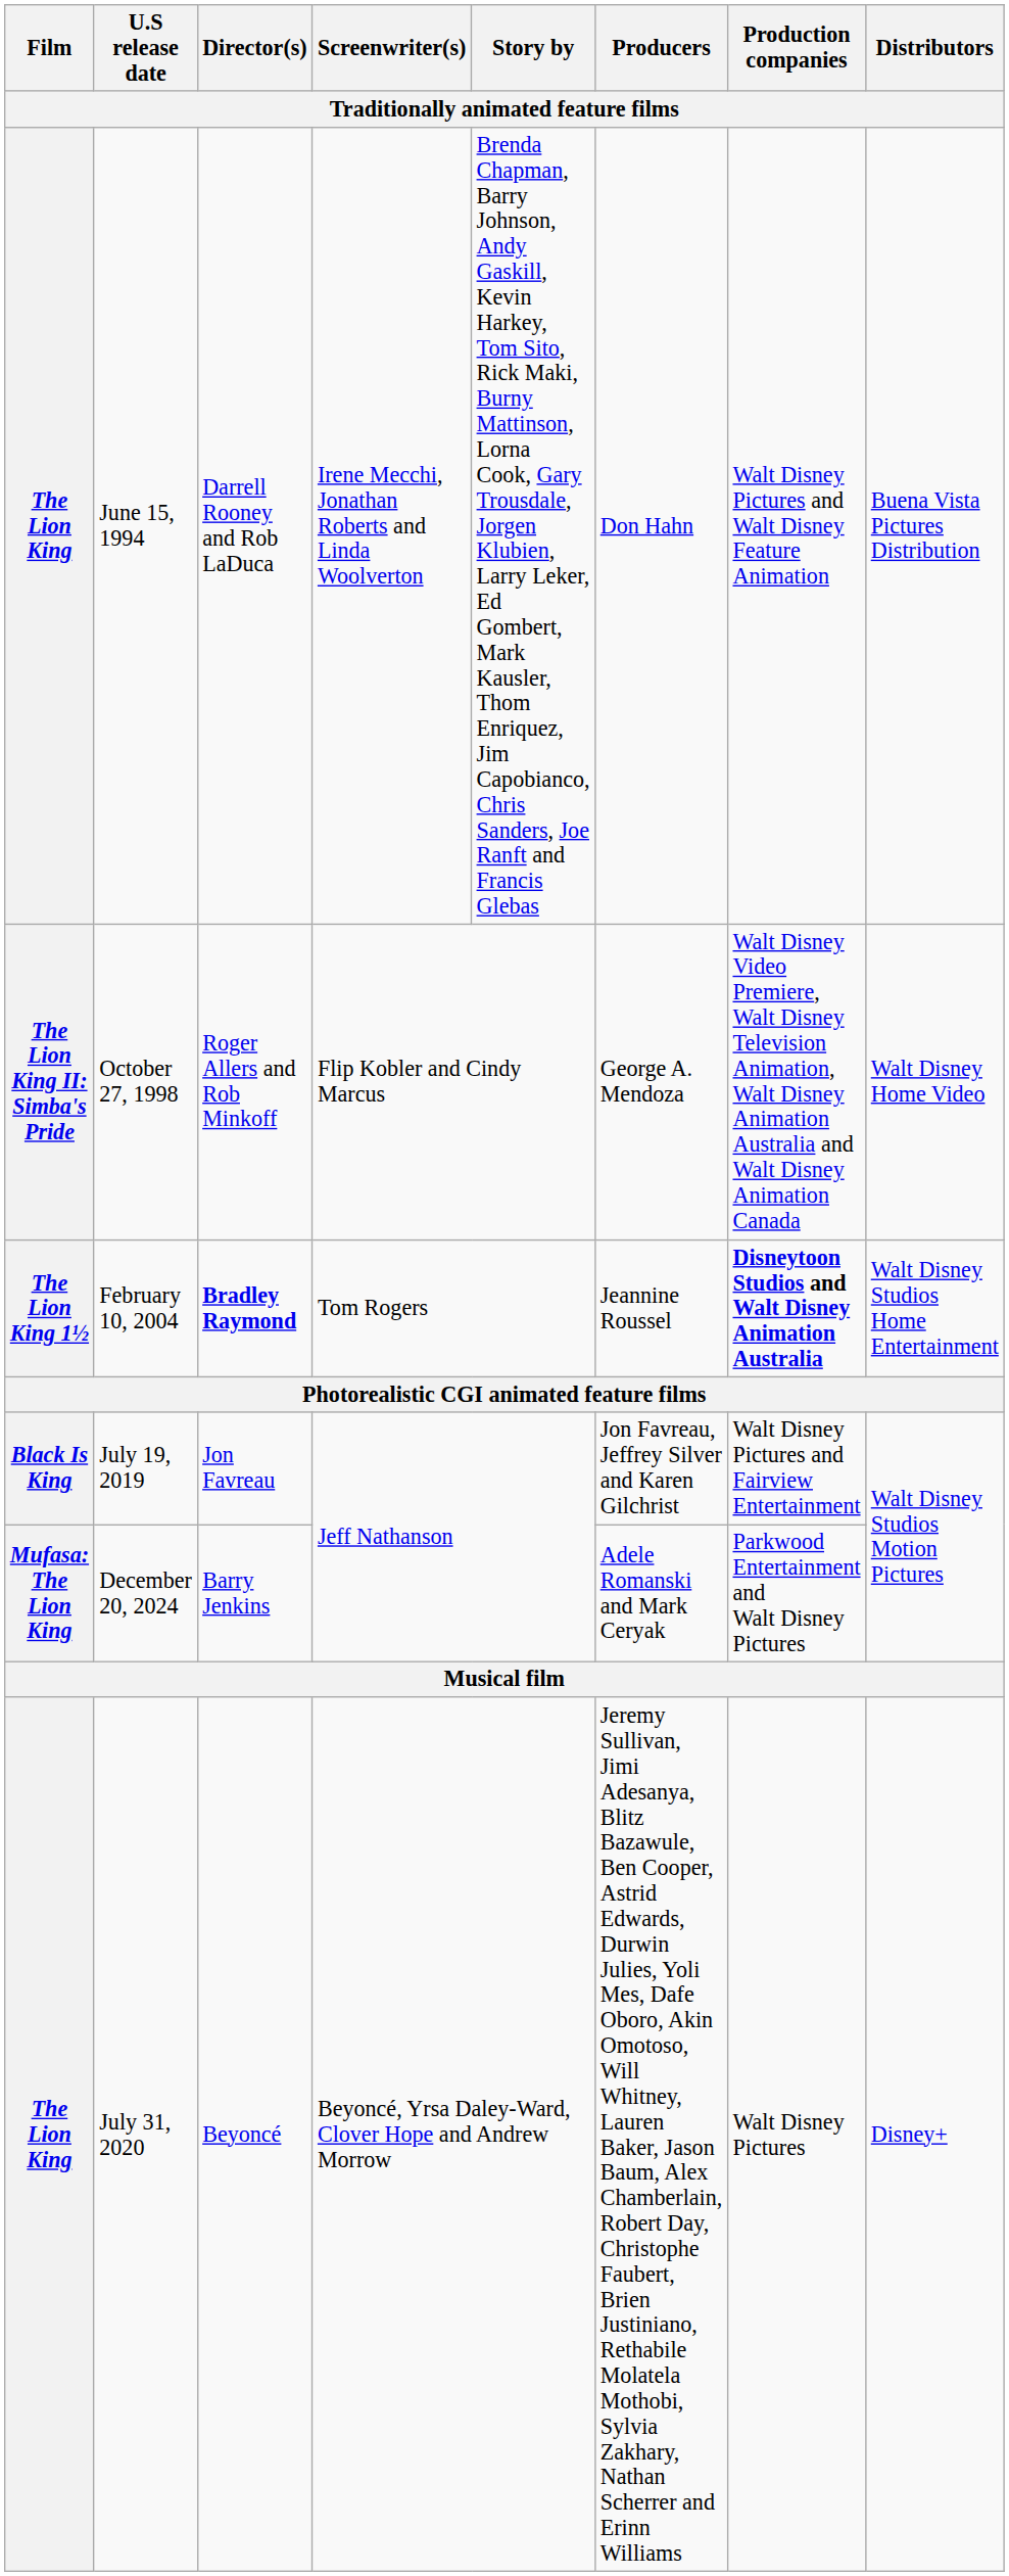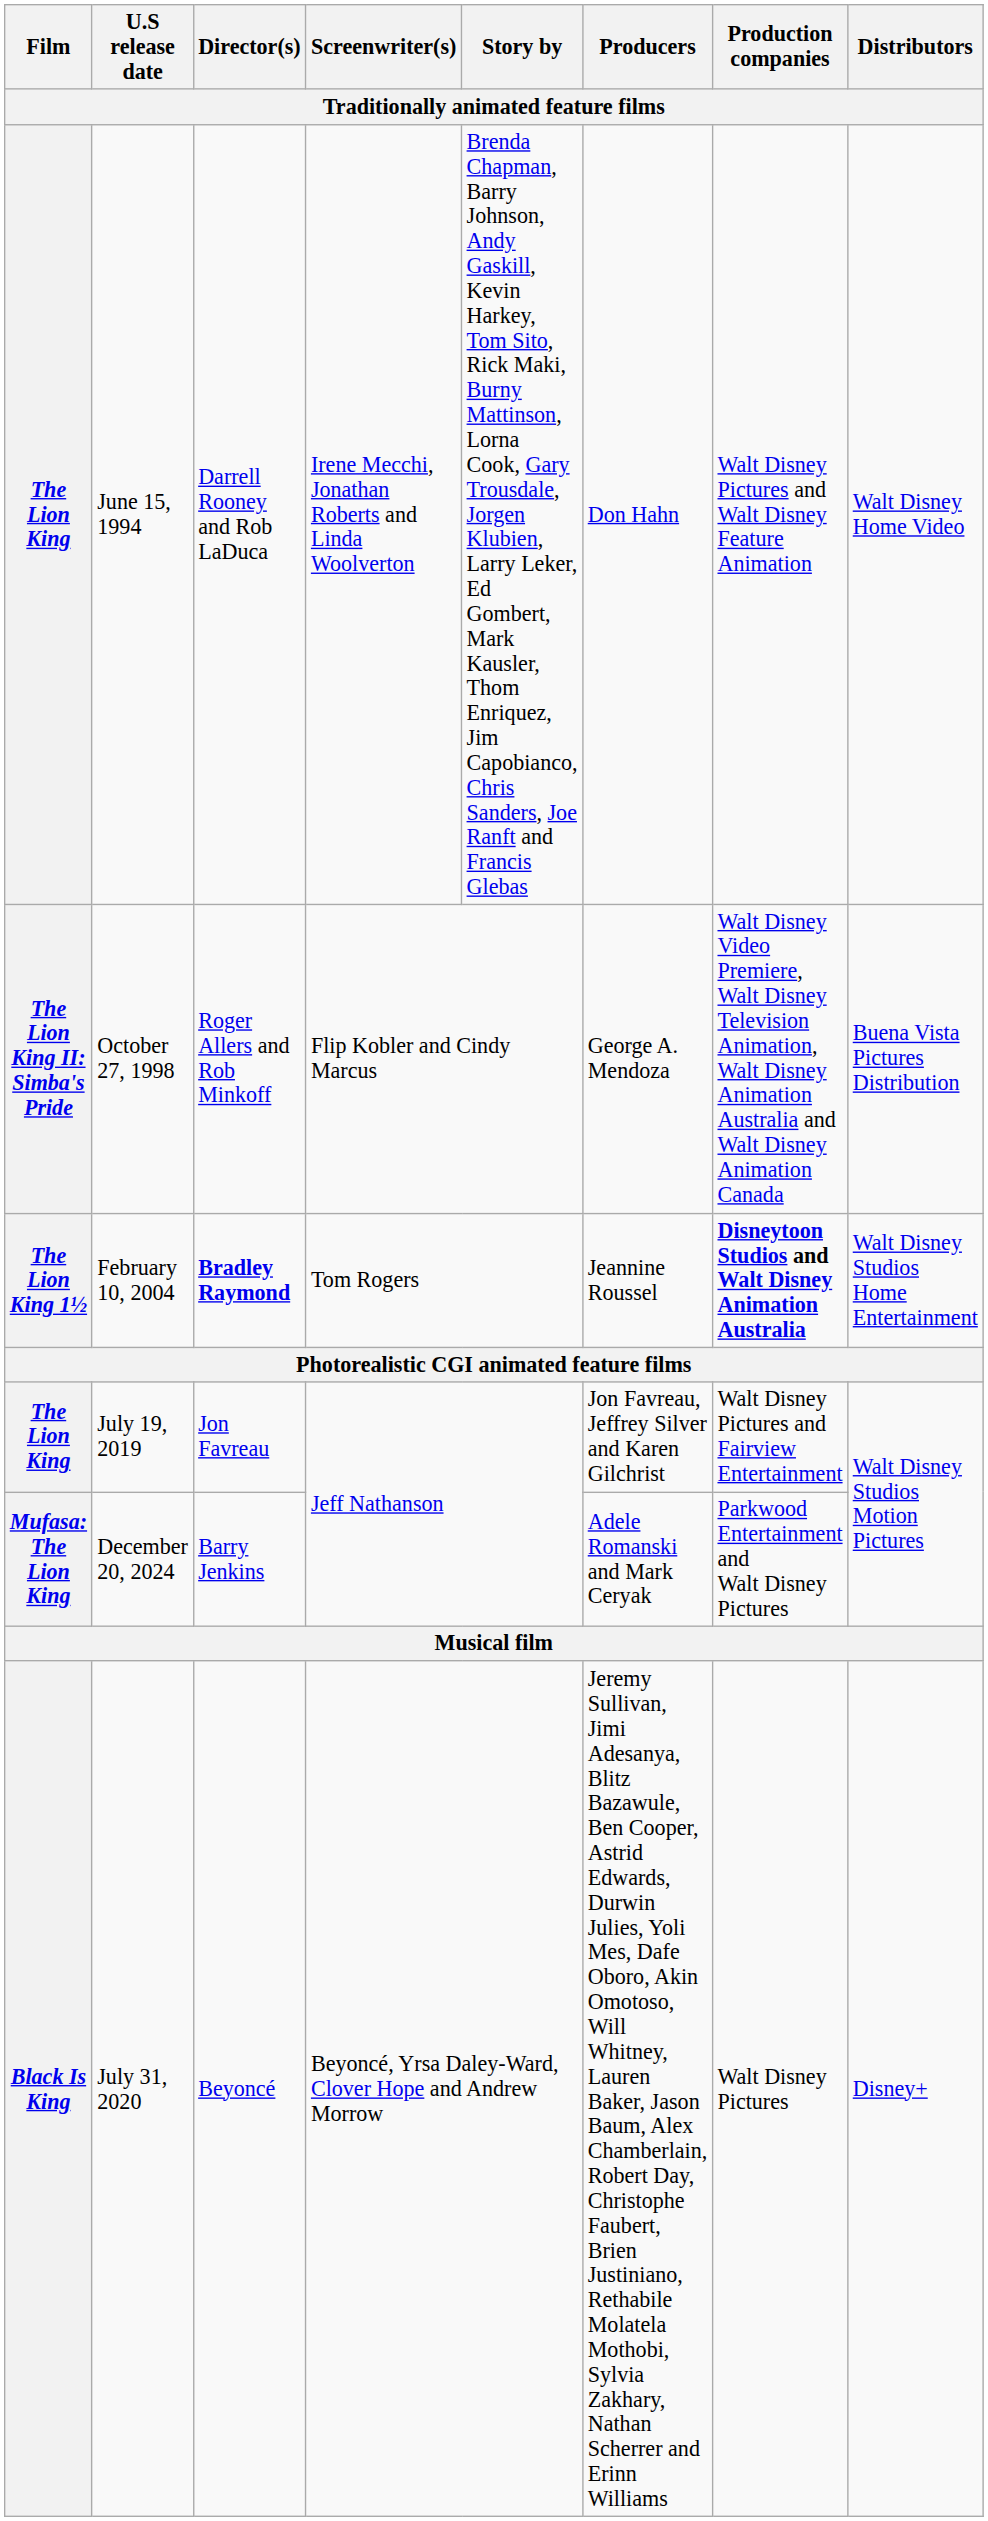June 15, 1994 | Distributors: Buena Vista Pictures Distribution -> Walt Disney Home Video
October 27, 1998 | Distributors: Walt Disney Home Video -> Buena Vista Pictures Distribution
July 19, 2019 | Film: Black Is King -> The Lion King
July 31, 2020 | Film: The Lion King -> Black Is King
